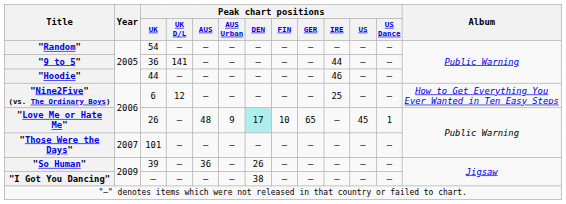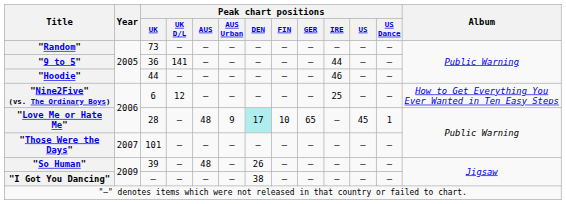"Random" | Peak chart positions / UK: 54 -> 73
"Love Me or Hate Me" | Peak chart positions / UK: 26 -> 28
"So Human" | Peak chart positions / AUS: 36 -> 48
